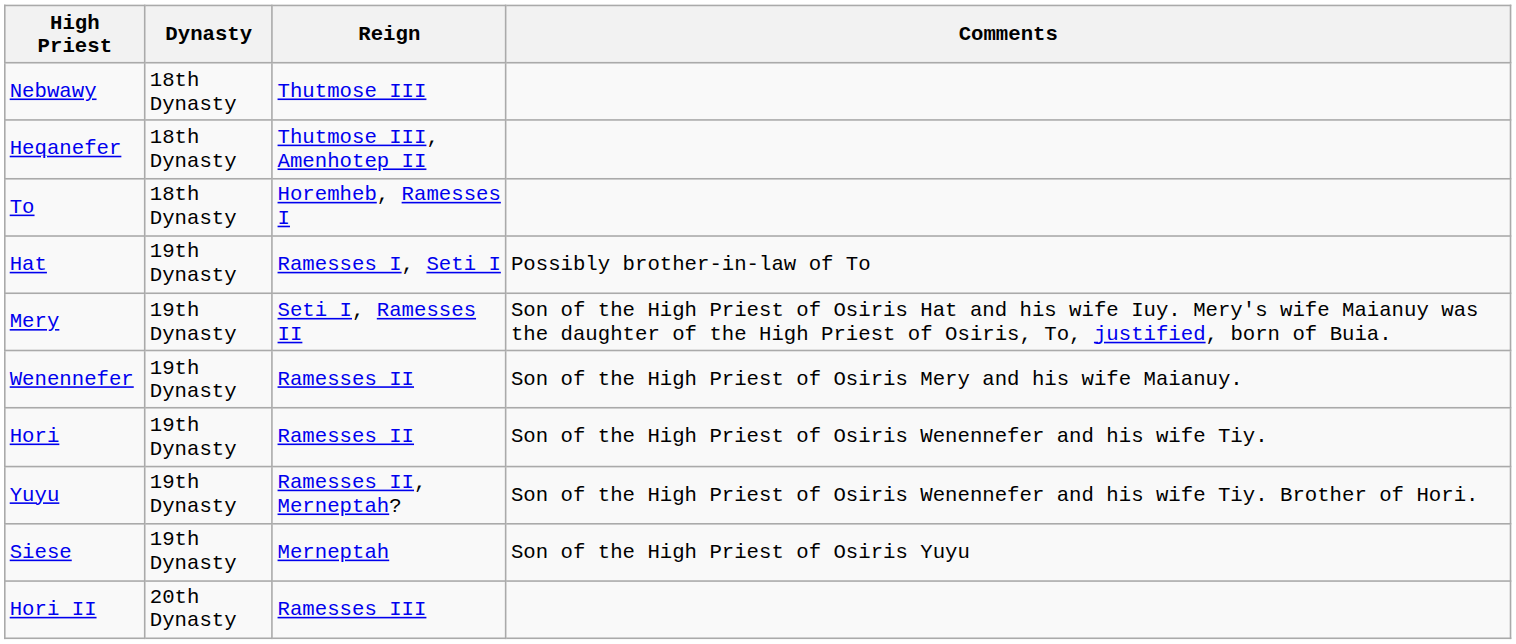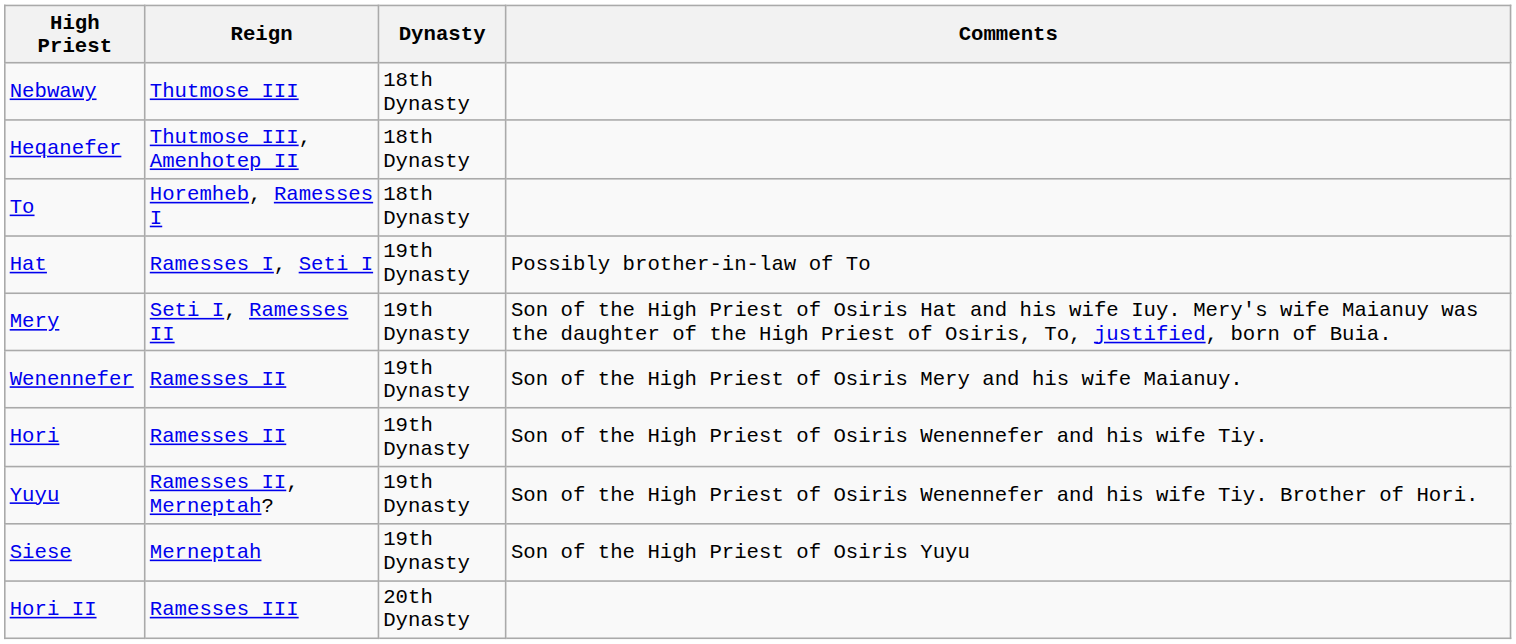columns swapped: Reign <-> Dynasty
